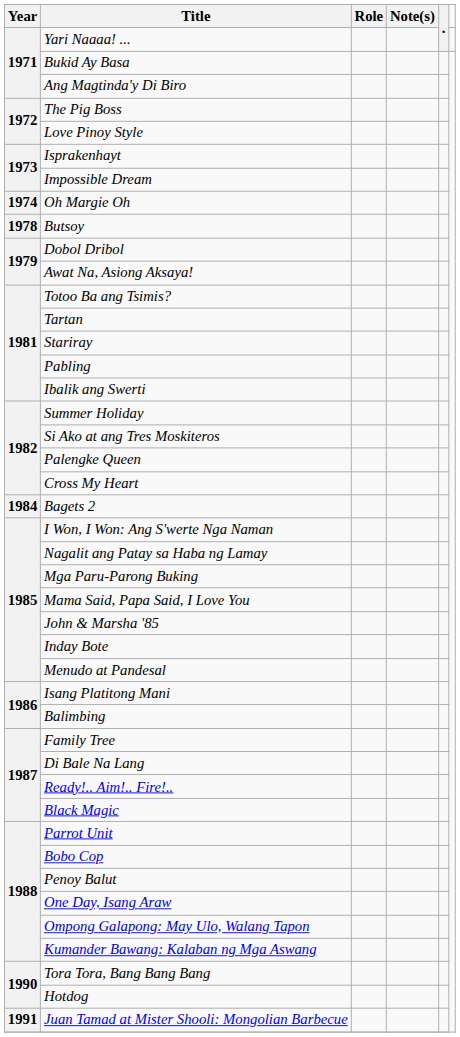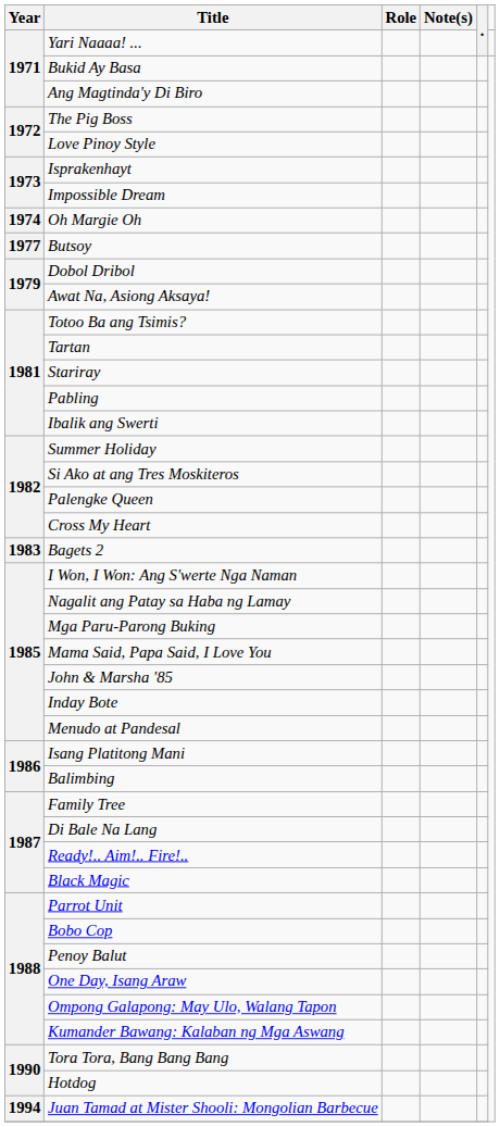Butsoy | Year: 1978 -> 1977
Bagets 2 | Year: 1984 -> 1983
Juan Tamad at Mister Shooli: Mongolian Barbecue | Year: 1991 -> 1994
